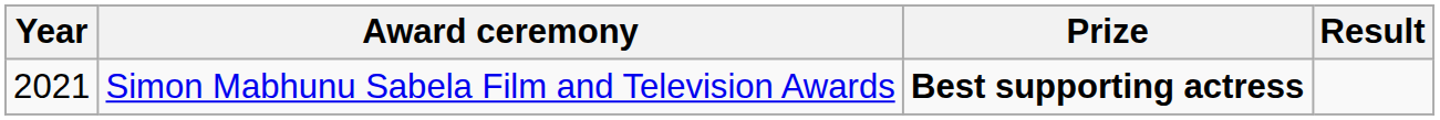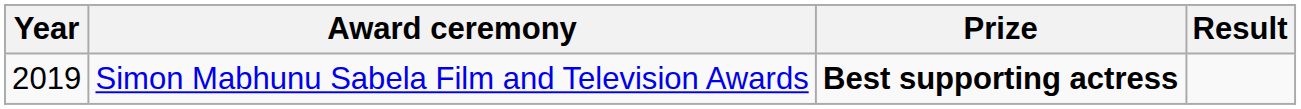Simon Mabhunu Sabela Film and Television Awards | Year: 2021 -> 2019
